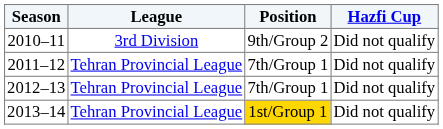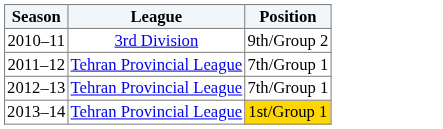- column: Hazfi Cup | Did not qualify | Did not qualify | Did not qualify | Did not qualify
